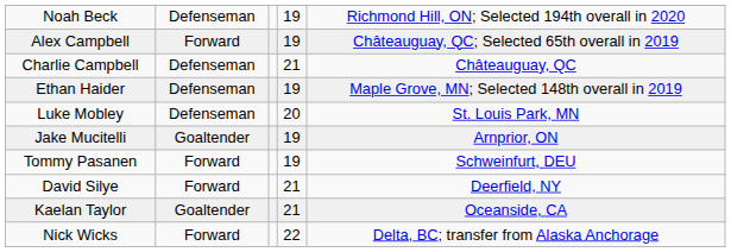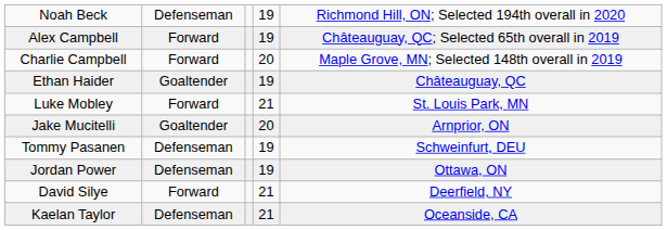Charlie Campbell | column 2: Defenseman -> Forward
Charlie Campbell | column 4: 21 -> 20
Charlie Campbell | column 5: Châteauguay, QC -> Maple Grove, MN; Selected 148th overall in 2019
Ethan Haider | column 2: Defenseman -> Goaltender
Ethan Haider | column 5: Maple Grove, MN; Selected 148th overall in 2019 -> Châteauguay, QC
Luke Mobley | column 2: Defenseman -> Forward
Luke Mobley | column 4: 20 -> 21
Jake Mucitelli | column 4: 19 -> 20
Tommy Pasanen | column 2: Forward -> Defenseman
+ row: Jordan Power | Defenseman | 19 | Ottawa, ON
Kaelan Taylor | column 2: Goaltender -> Defenseman
- row: Nick Wicks | Forward | 22 | Delta, BC; transfer from Alaska Anchorage
